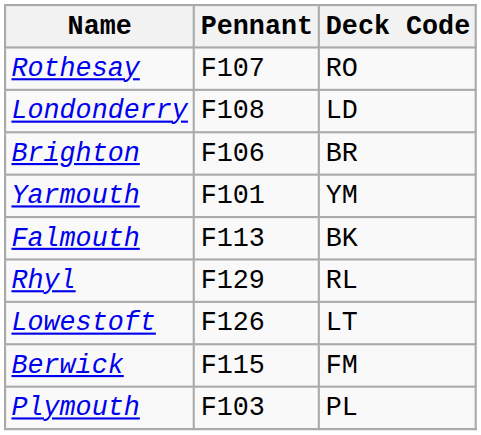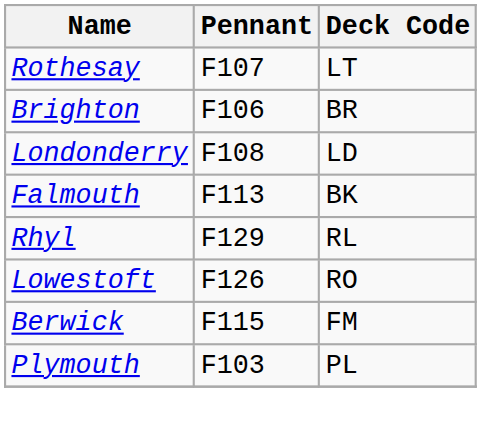Rothesay | Deck Code: RO -> LT
rows swapped: Londonderry <-> Brighton
- row: Yarmouth | F101 | YM
Lowestoft | Deck Code: LT -> RO
